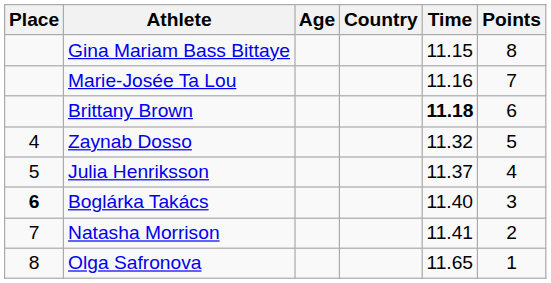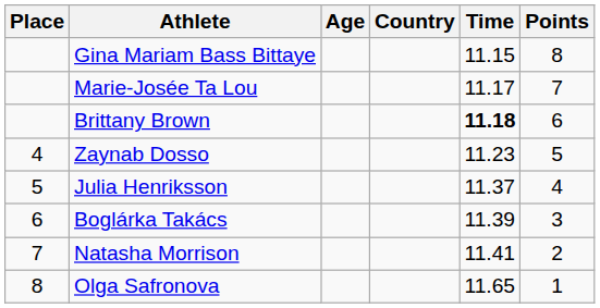Marie-Josée Ta Lou | Time: 11.16 -> 11.17
Zaynab Dosso | Time: 11.32 -> 11.23
Boglárka Takács | Place: bold -> normal
Boglárka Takács | Time: 11.40 -> 11.39
